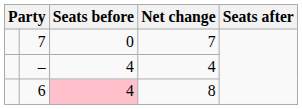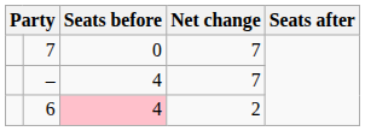– | Net change: 4 -> 7
6 | Net change: 8 -> 2
